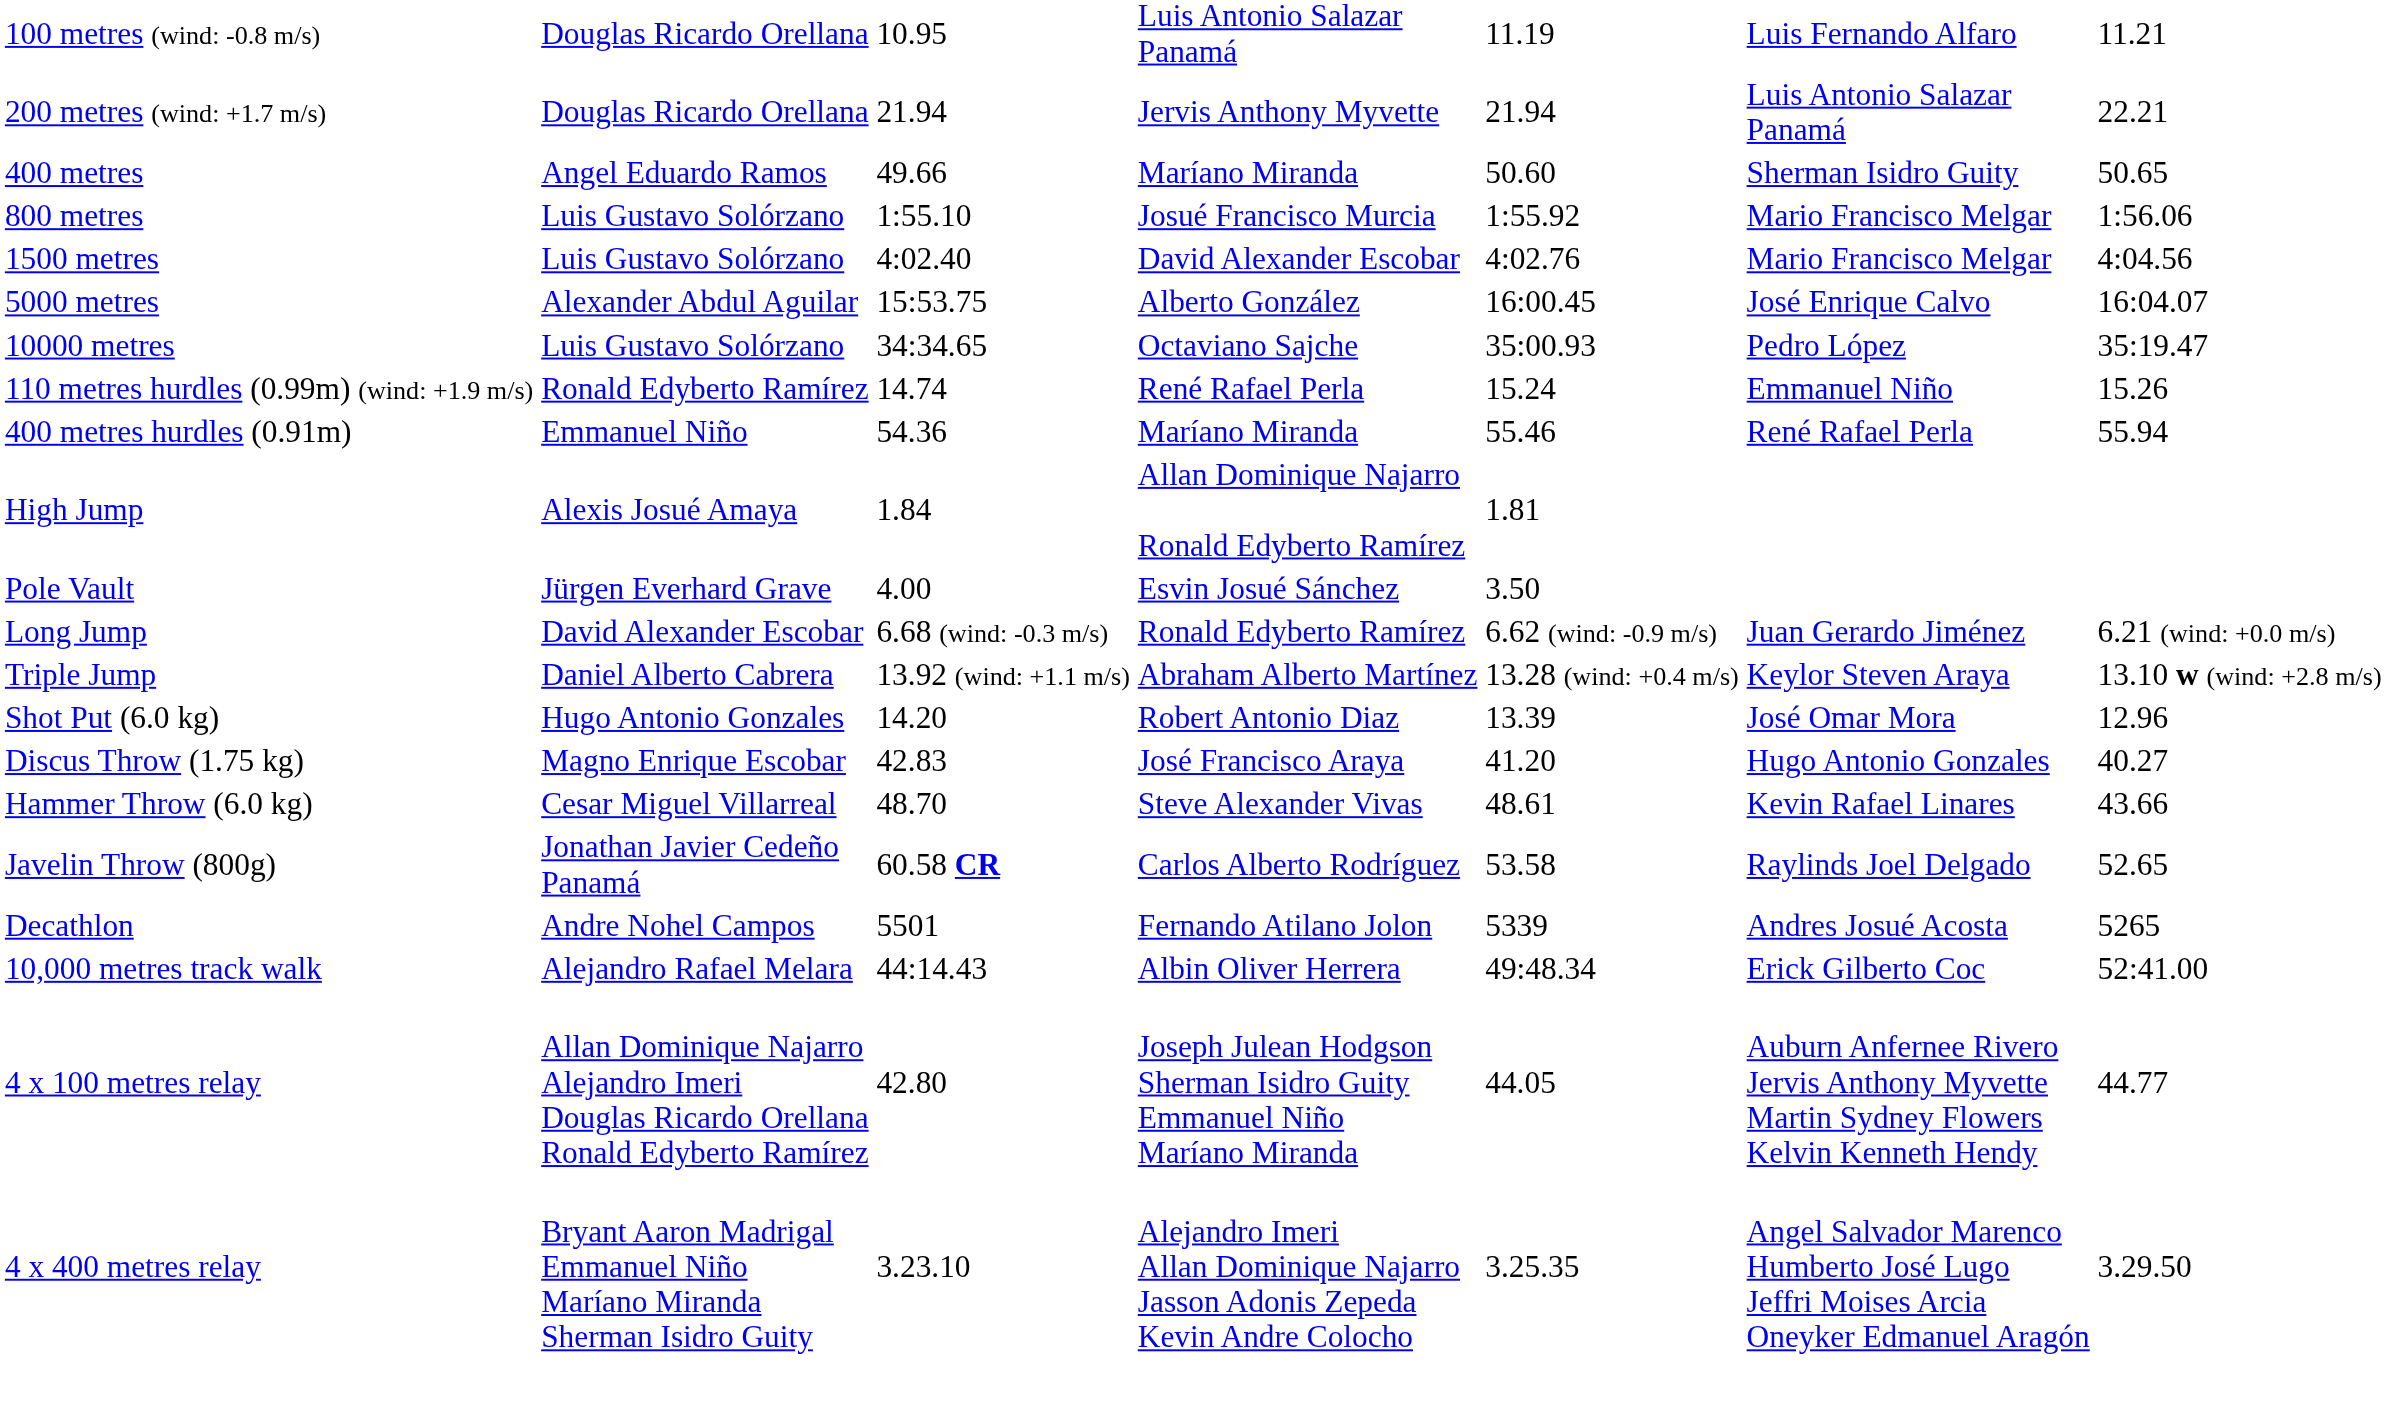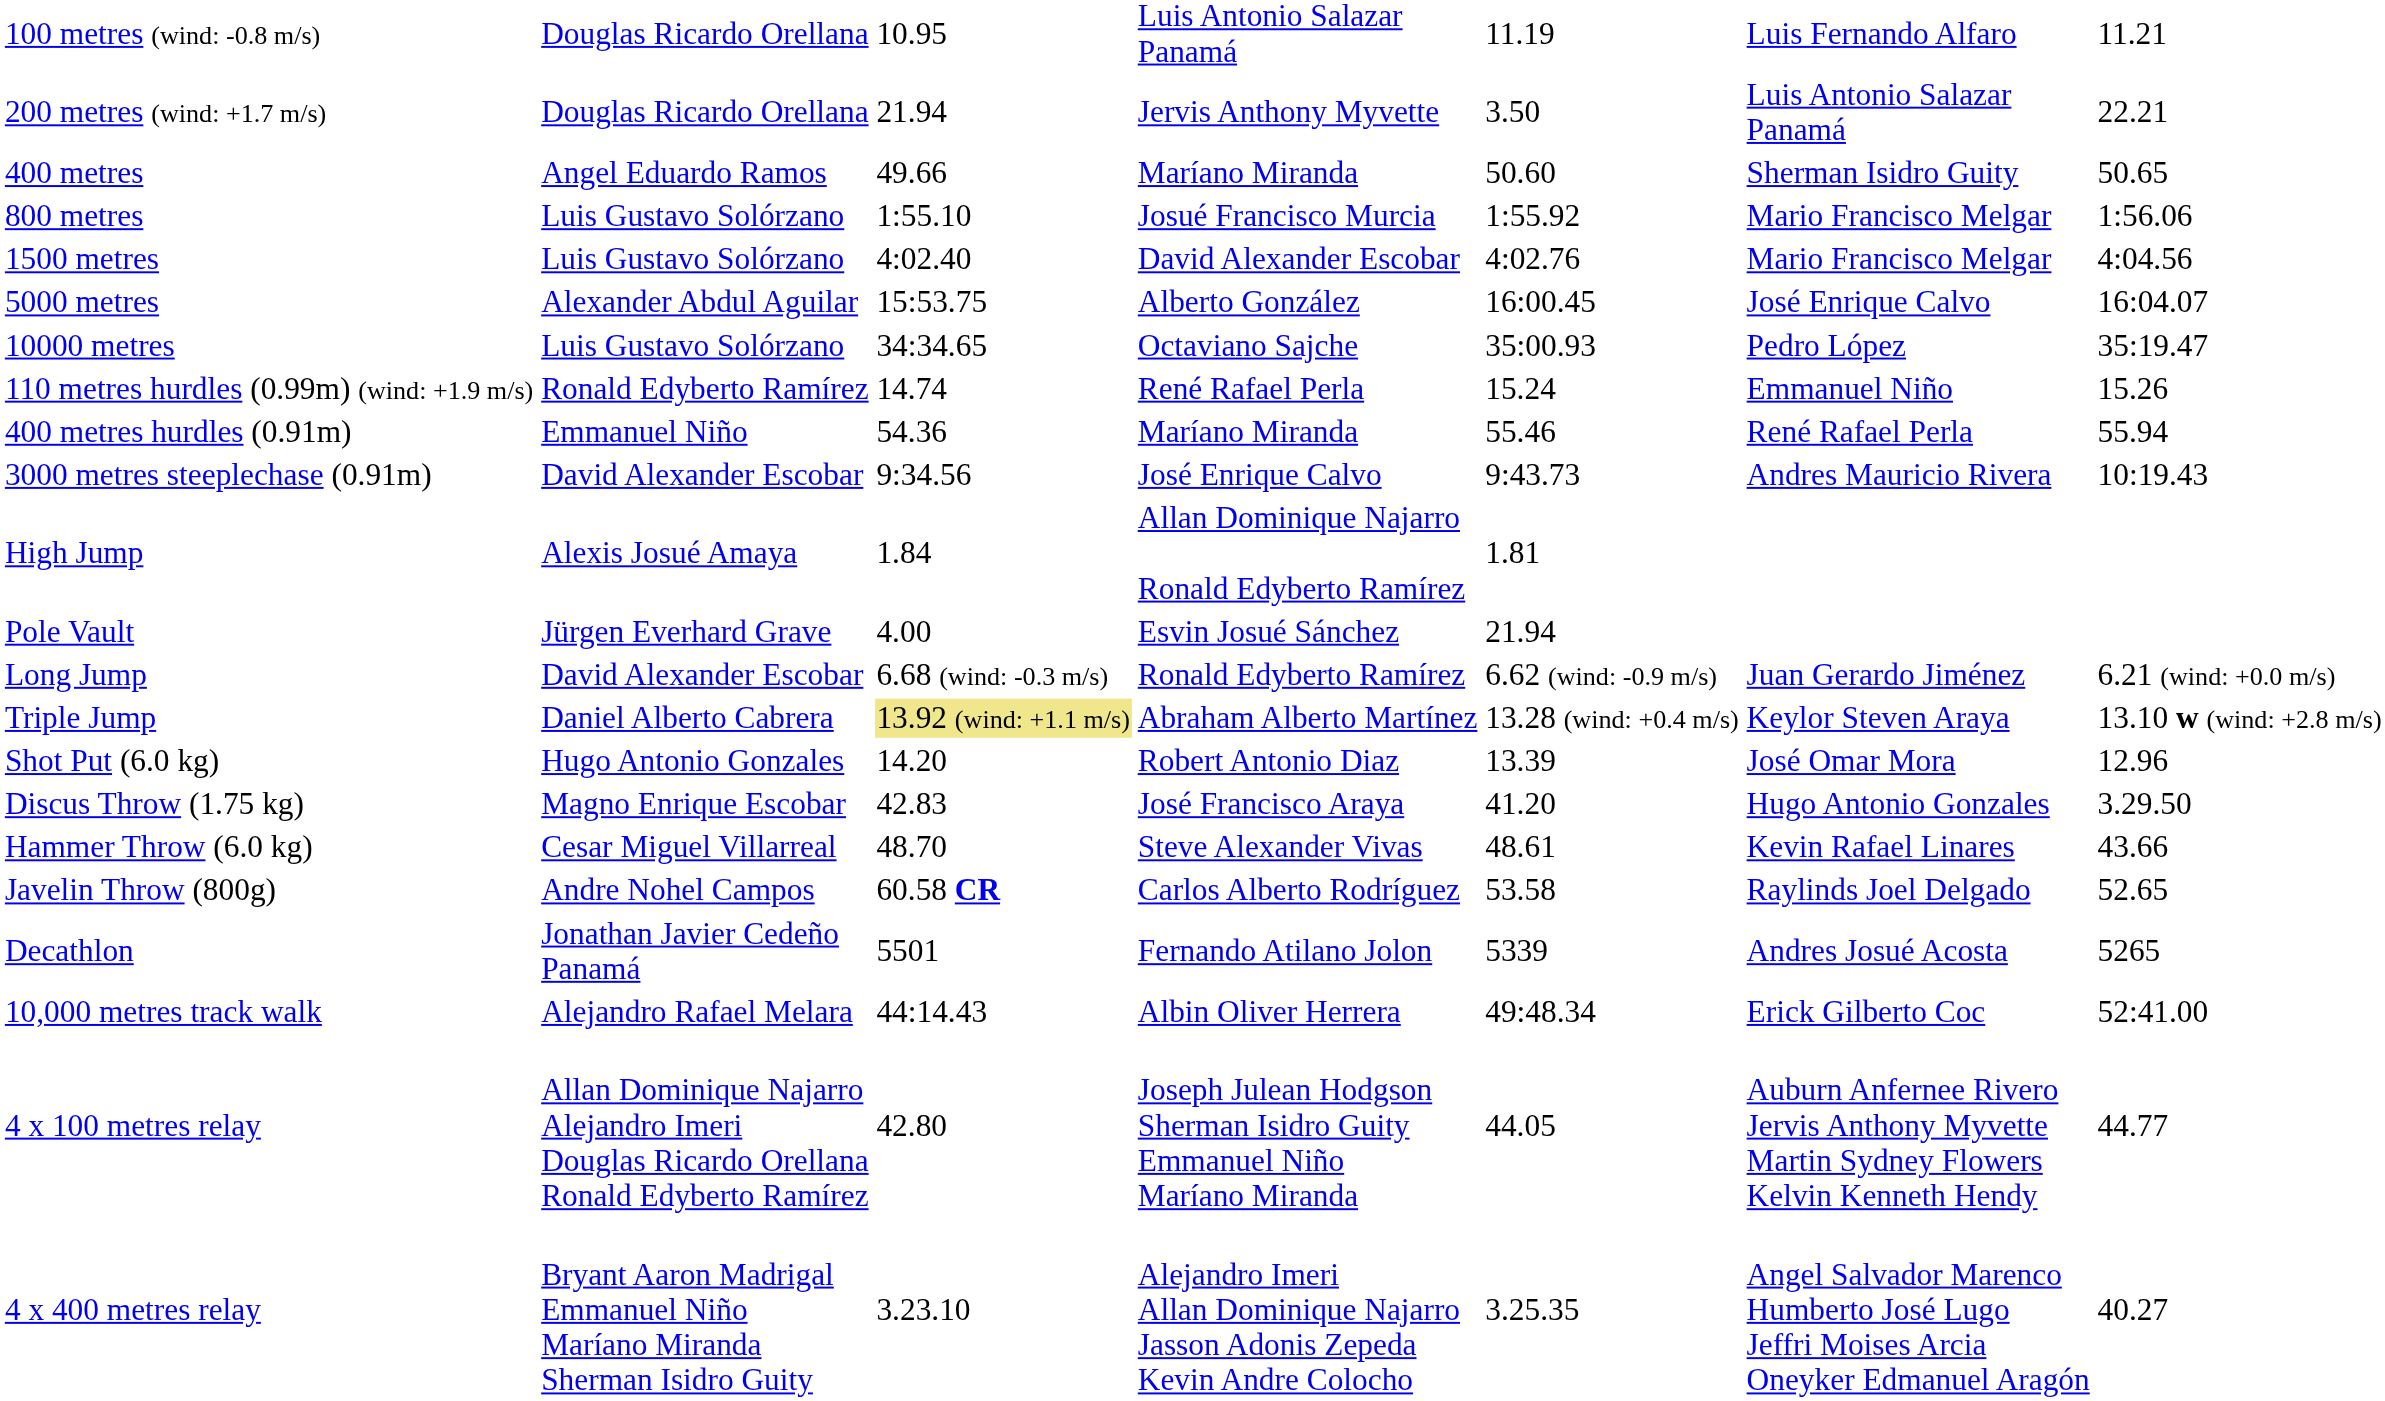200 metres (wind: +1.7 m/s) | column 5: 21.94 -> 3.50
+ row: 3000 metres steeplechase (0.91m) | David Alexander Escobar | 9:34.56 | José Enrique Calvo | 9:43.73 | Andres Mauricio Rivera | 10:19.43
Pole Vault | column 5: 3.50 -> 21.94
Triple Jump | column 3: no background -> khaki background
Discus Throw (1.75 kg) | column 7: 40.27 -> 3.29.50
Javelin Throw (800g) | column 2: Jonathan Javier Cedeño Panamá -> Andre Nohel Campos
Decathlon | column 2: Andre Nohel Campos -> Jonathan Javier Cedeño Panamá
4 x 400 metres relay | column 7: 3.29.50 -> 40.27
